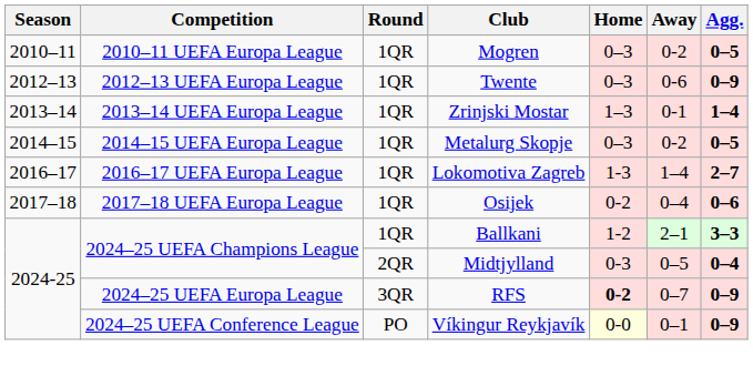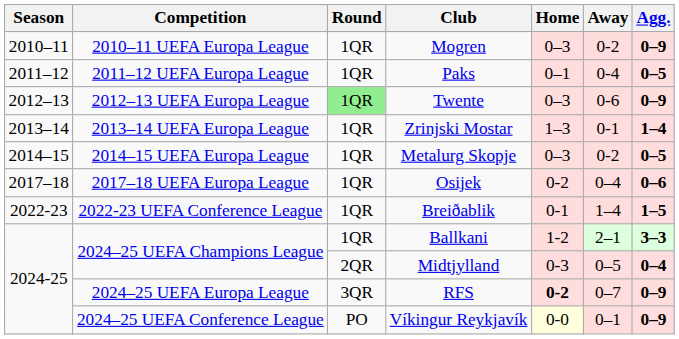Mogren | Agg.: 0–5 -> 0–9
+ row: 2011–12 | 2011–12 UEFA Europa League | 1QR | Paks | 0–1 | 0-4 | 0–5
Twente | Round: no background -> lightgreen background
- row: 2016–17 | 2016–17 UEFA Europa League | 1QR | Lokomotiva Zagreb | 1-3 | 1–4 | 2–7
+ row: 2022-23 | 2022-23 UEFA Conference League | 1QR | Breiðablik | 0-1 | 1–4 | 1–5
